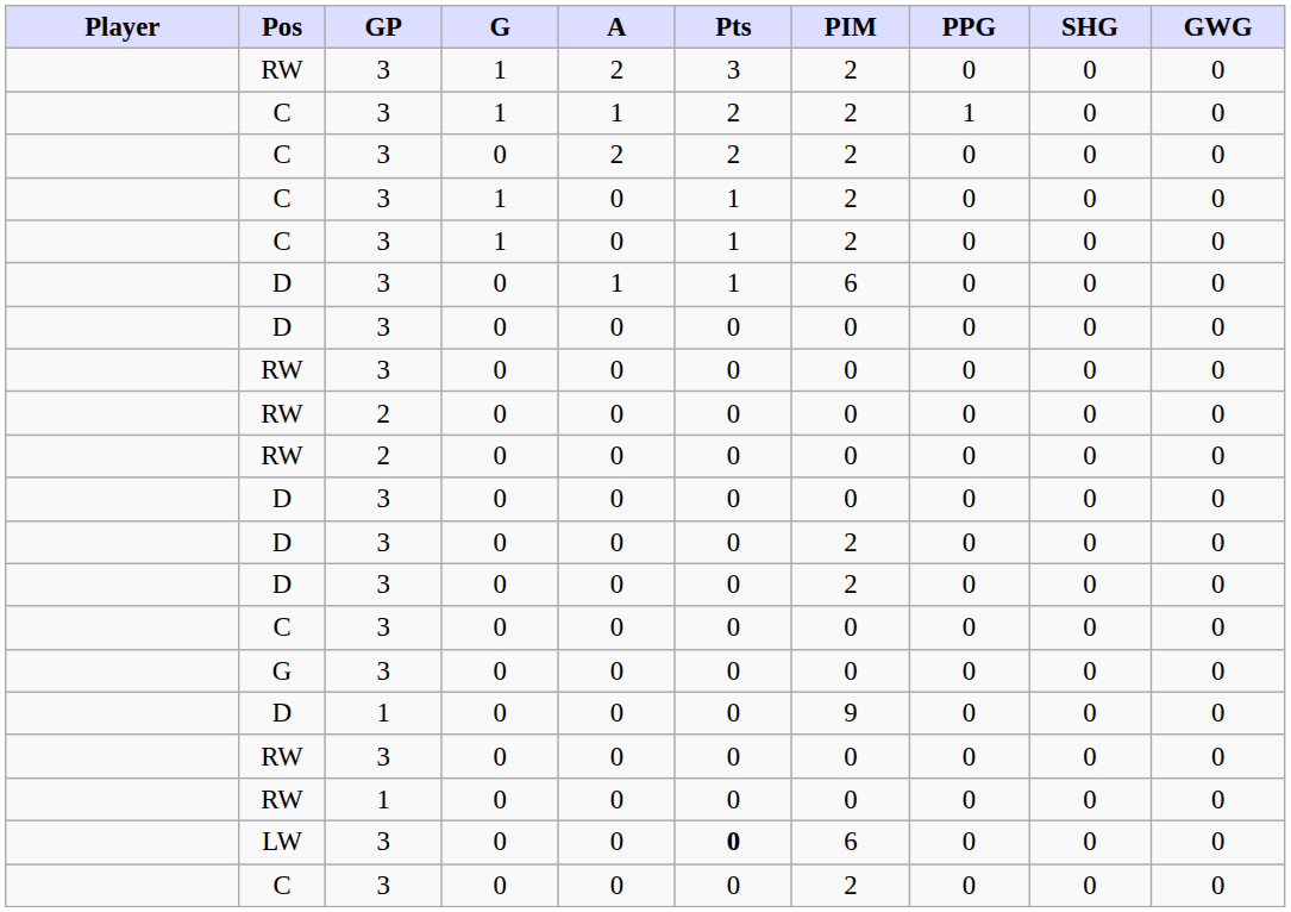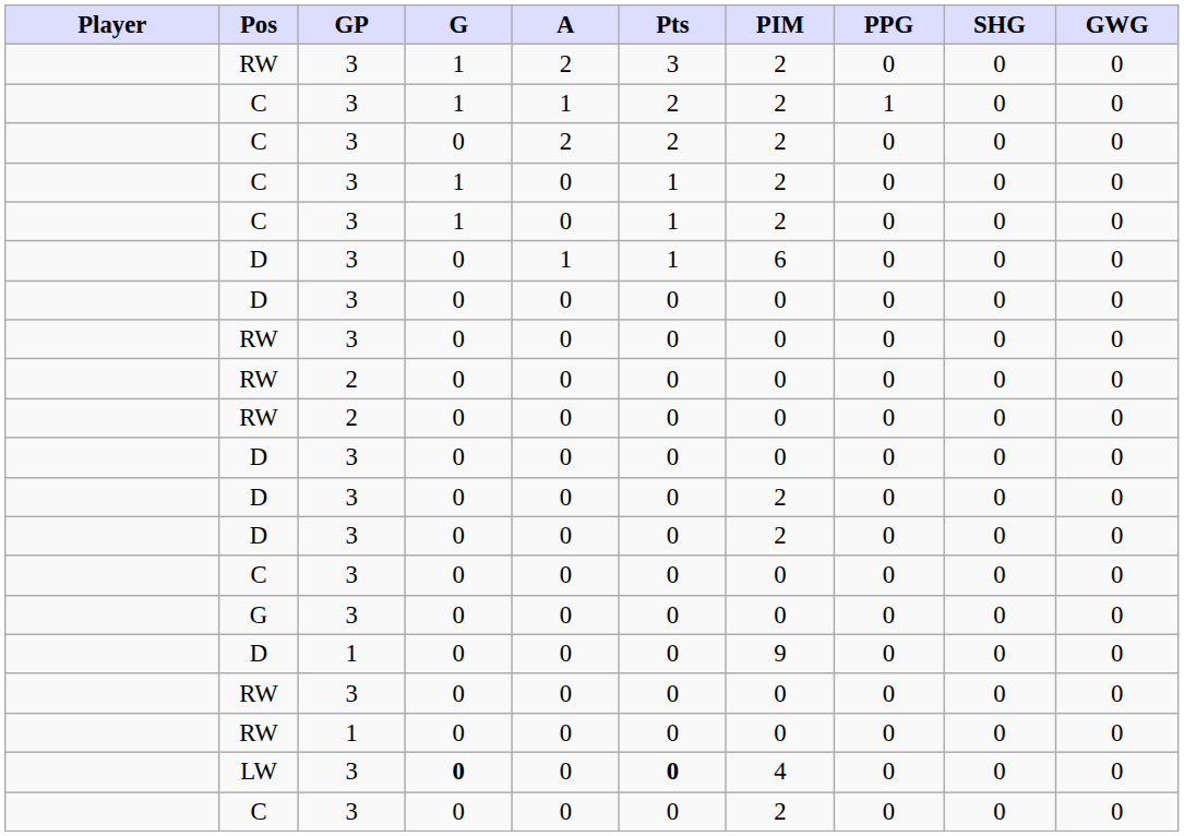LW | G: normal -> bold
LW | PIM: 6 -> 4
